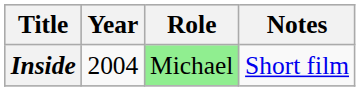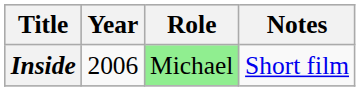Inside | Year: 2004 -> 2006
